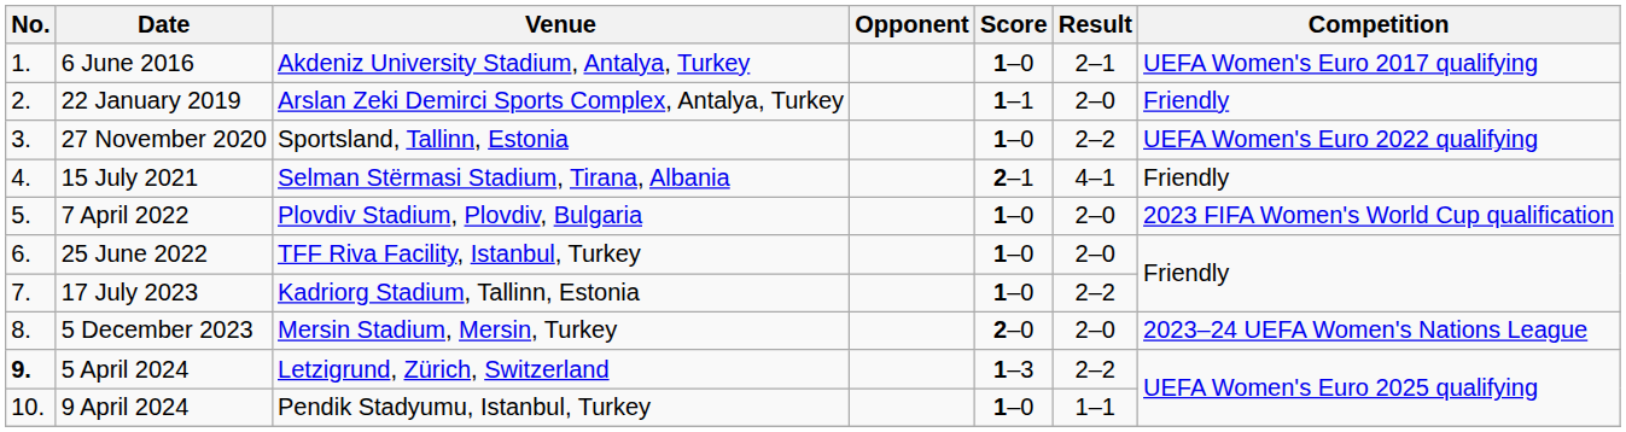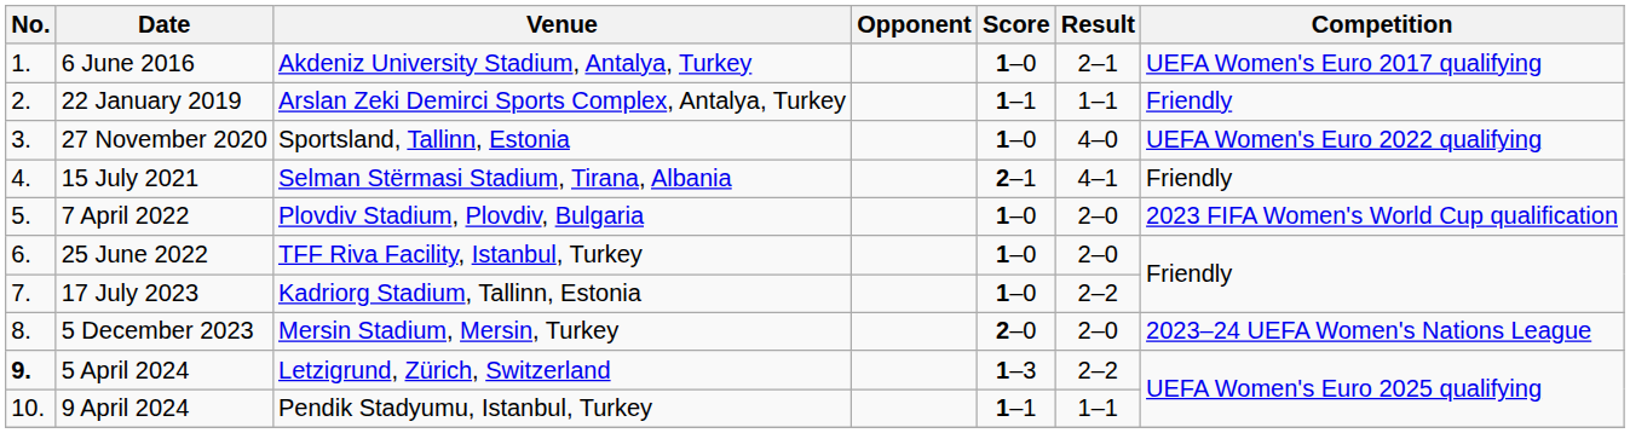22 January 2019 | Result: 2–0 -> 1–1
27 November 2020 | Result: 2–2 -> 4–0
9 April 2024 | Score: 1–0 -> 1–1
